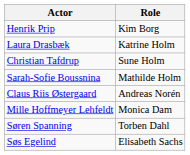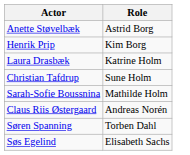+ row: Anette Støvelbæk | Astrid Borg
- row: Mille Hoffmeyer Lehfeldt | Monica Dam
